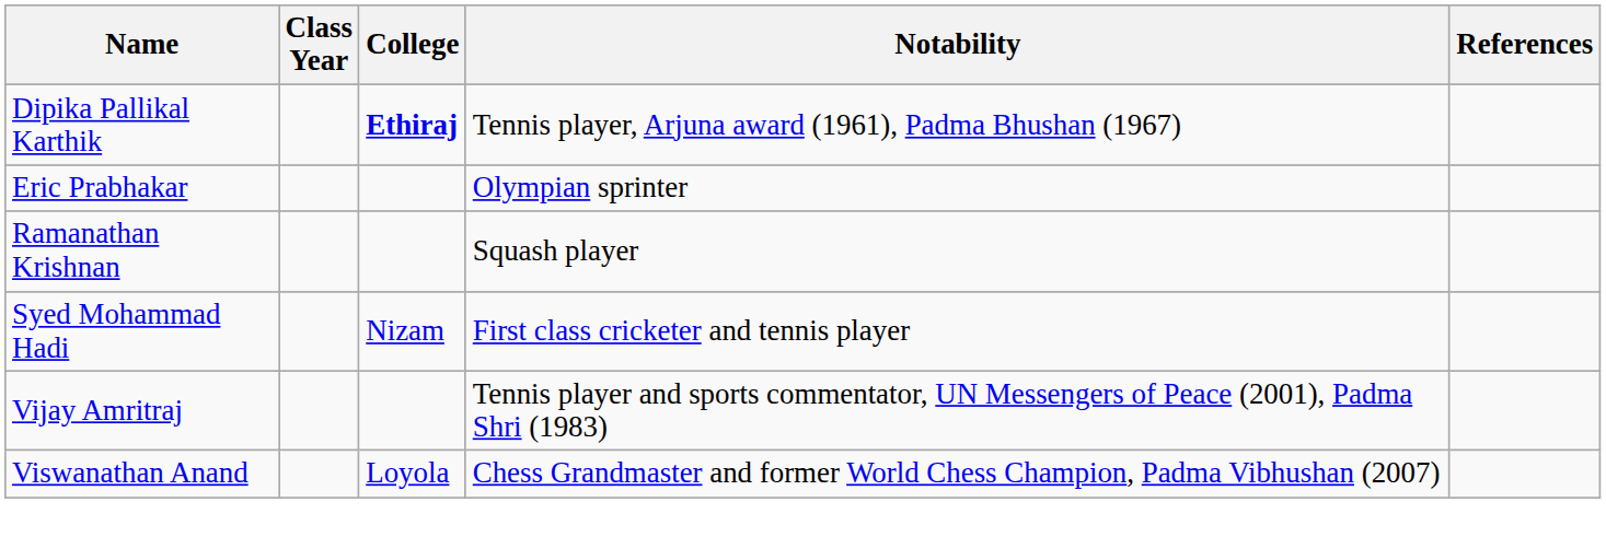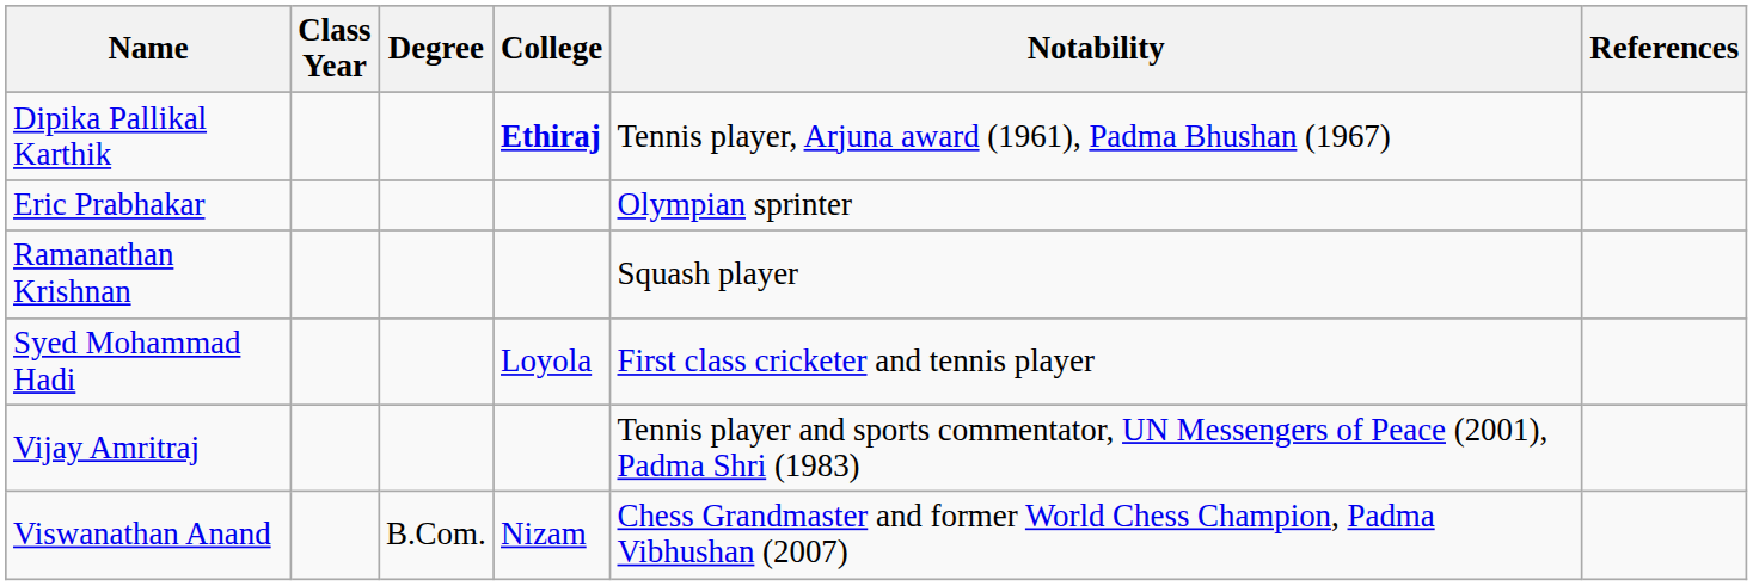+ column: Degree | B.Com.
Syed Mohammad Hadi | College: Nizam -> Loyola
Viswanathan Anand | College: Loyola -> Nizam
